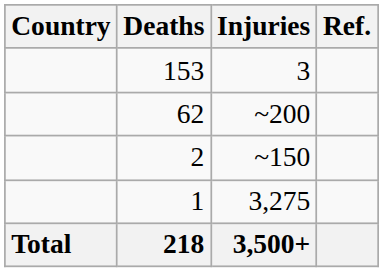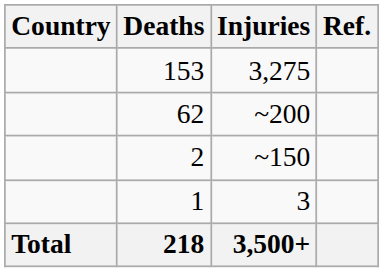153 | Injuries: 3 -> 3,275
1 | Injuries: 3,275 -> 3
